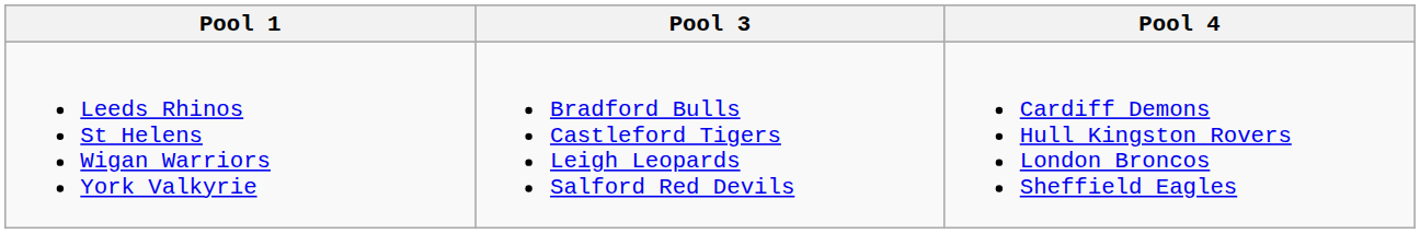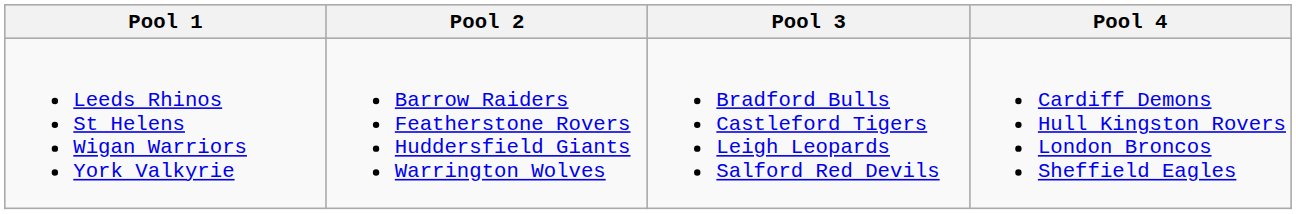+ column: Pool 2 | Barrow Raiders Featherstone Rovers Huddersfield Giants Warrington Wolves
